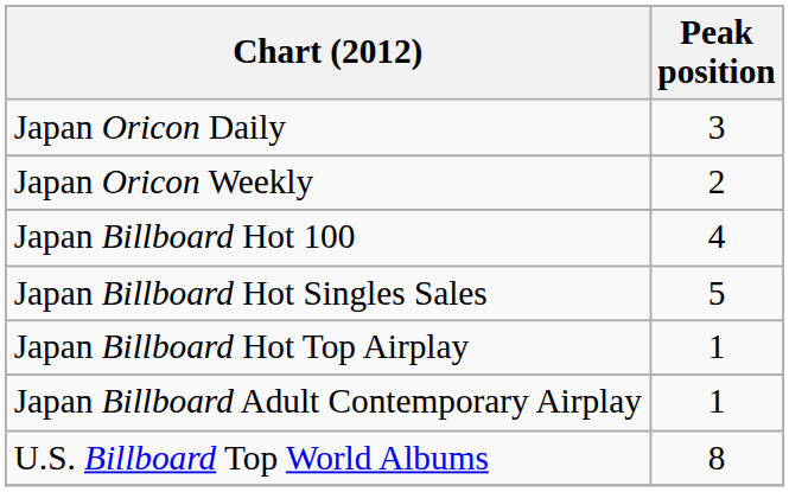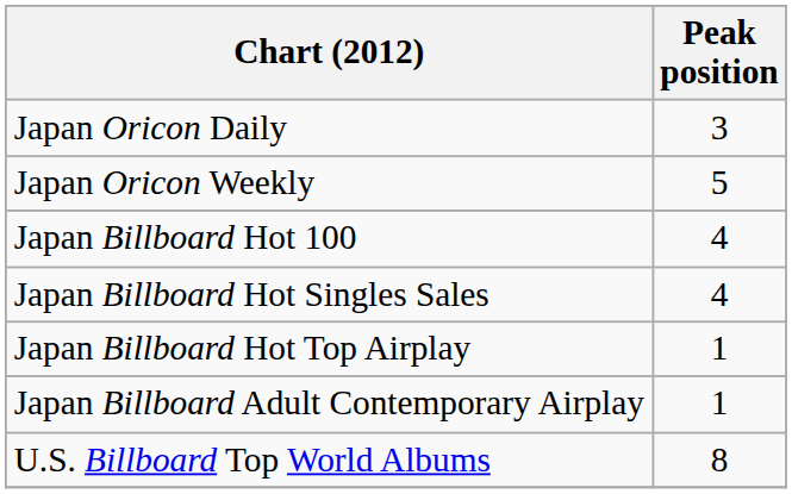Japan Oricon Weekly | Peak position: 2 -> 5
Japan Billboard Hot Singles Sales | Peak position: 5 -> 4
